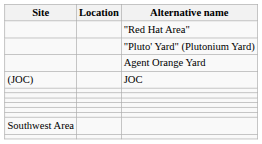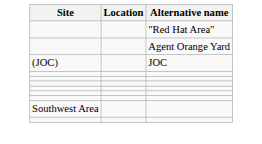- row: "Pluto' Yard" (Plutonium Yard)
